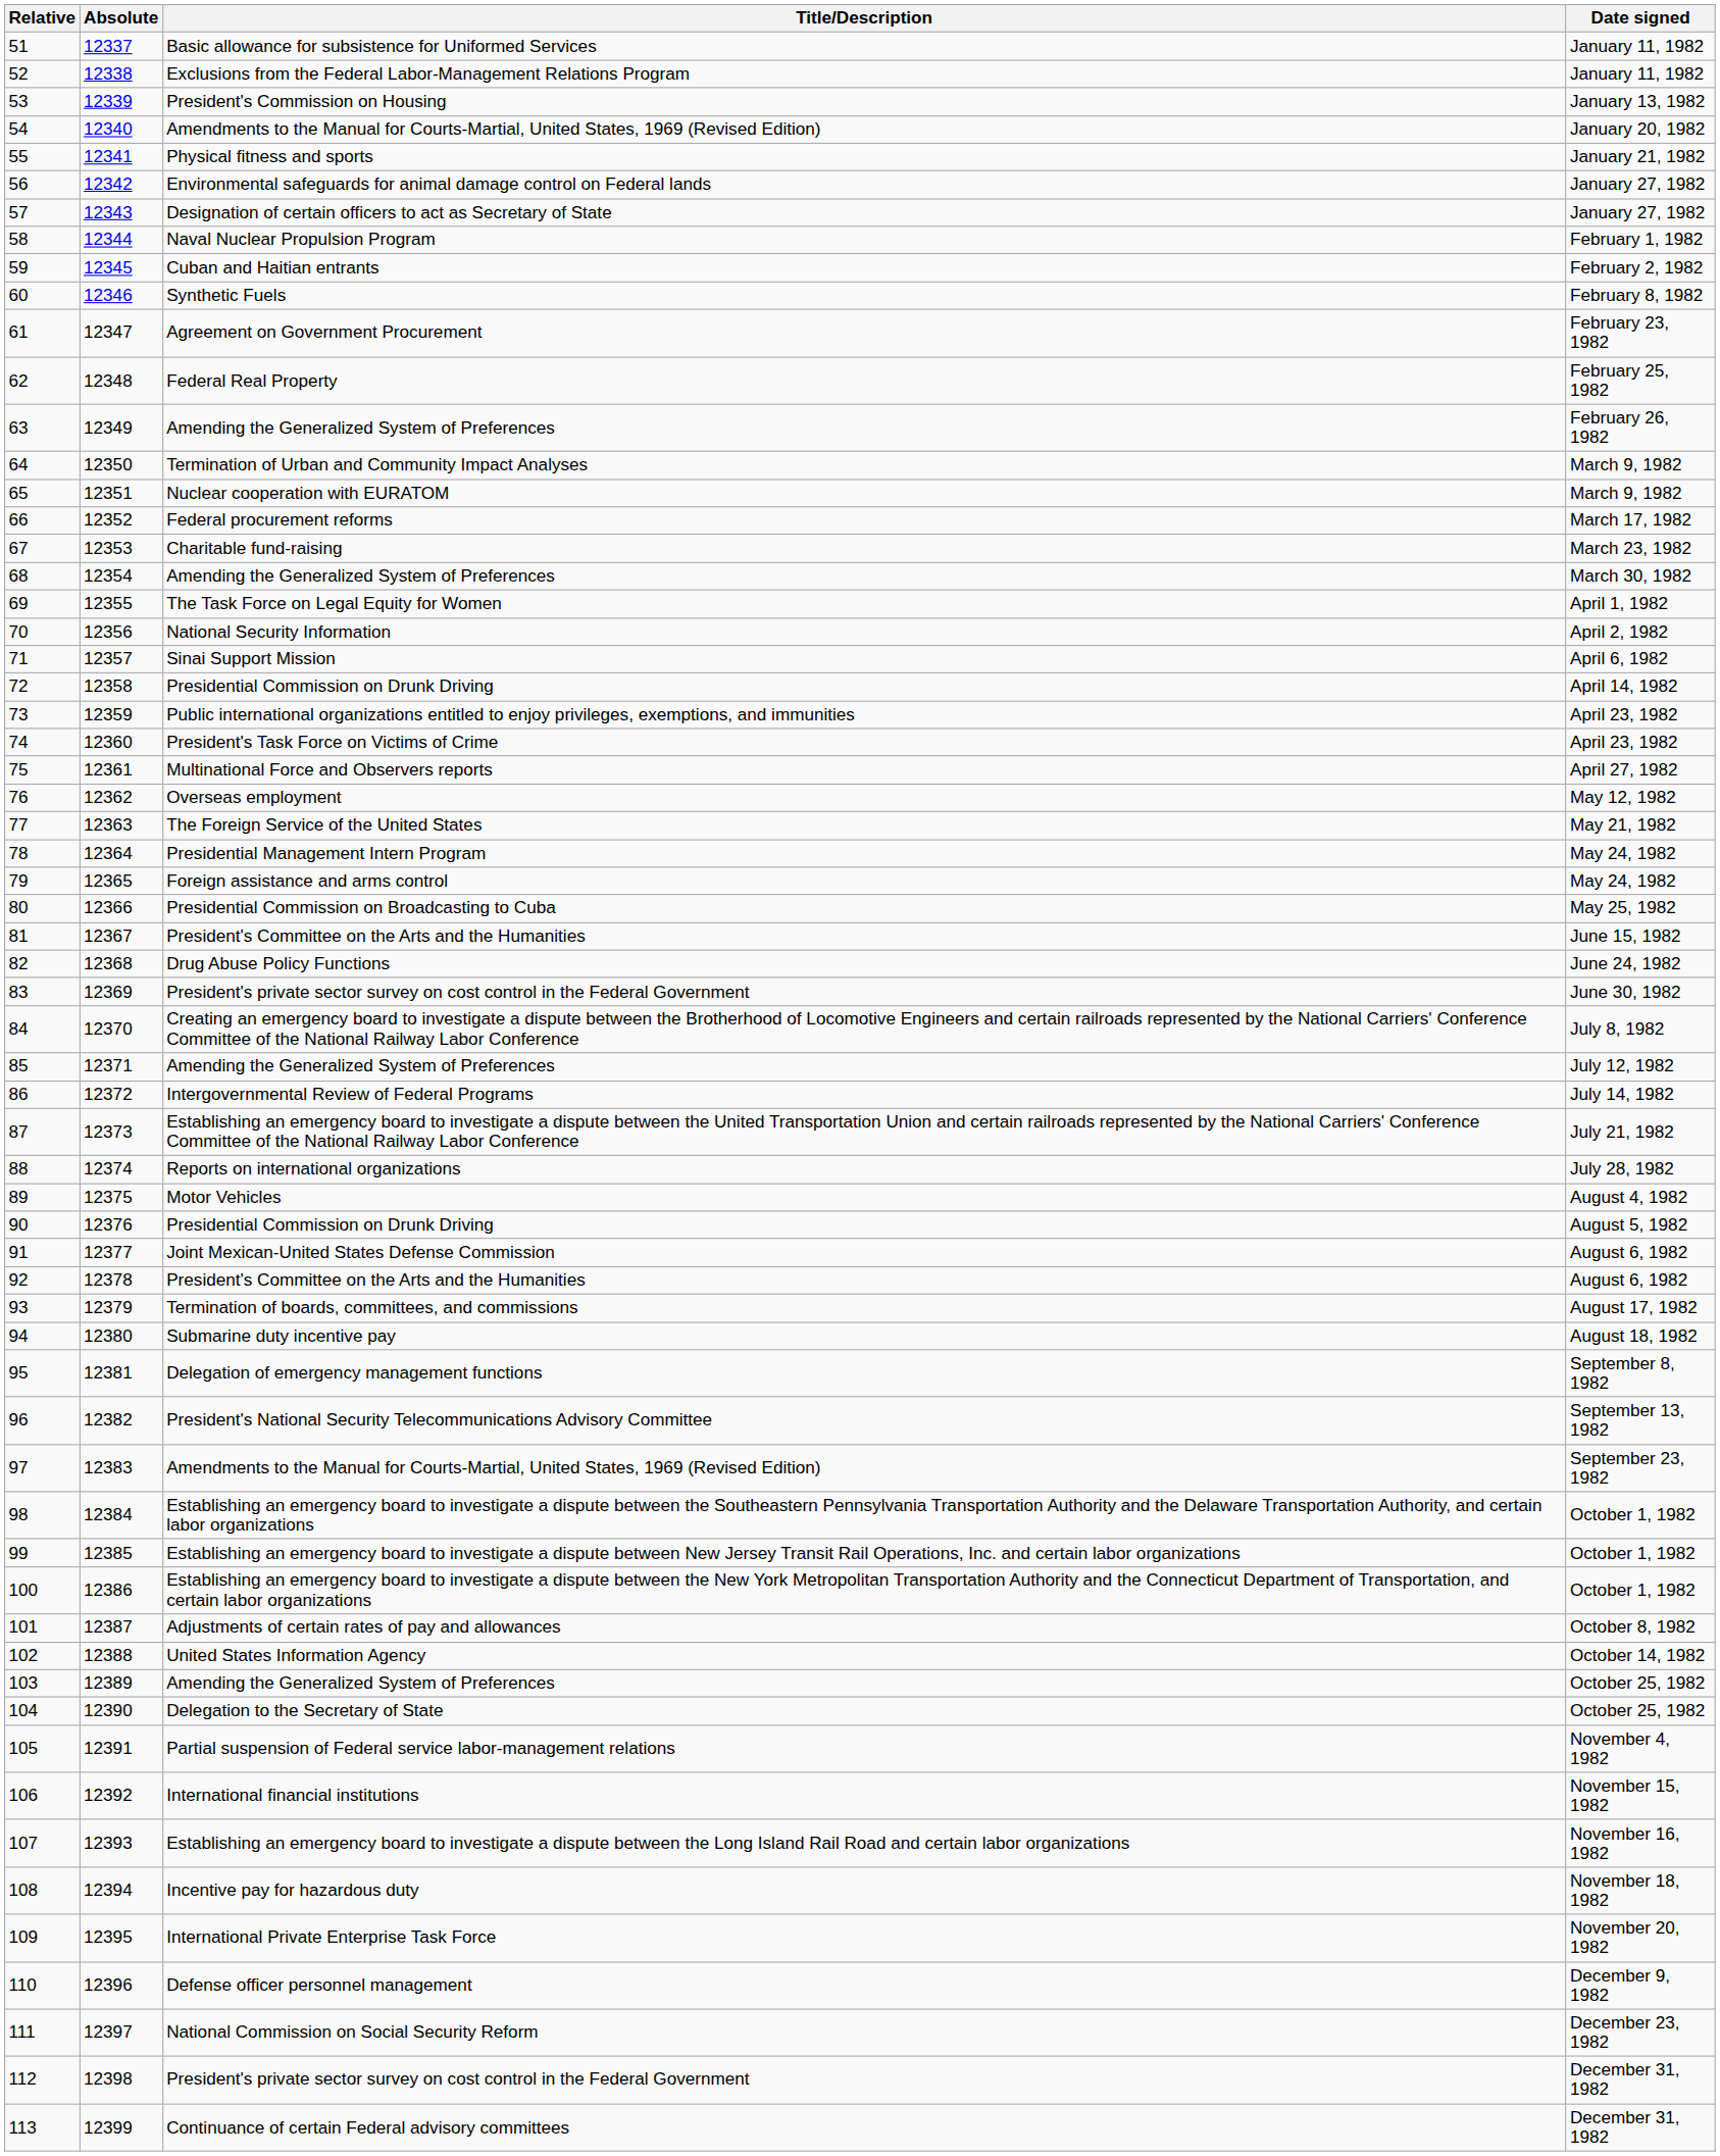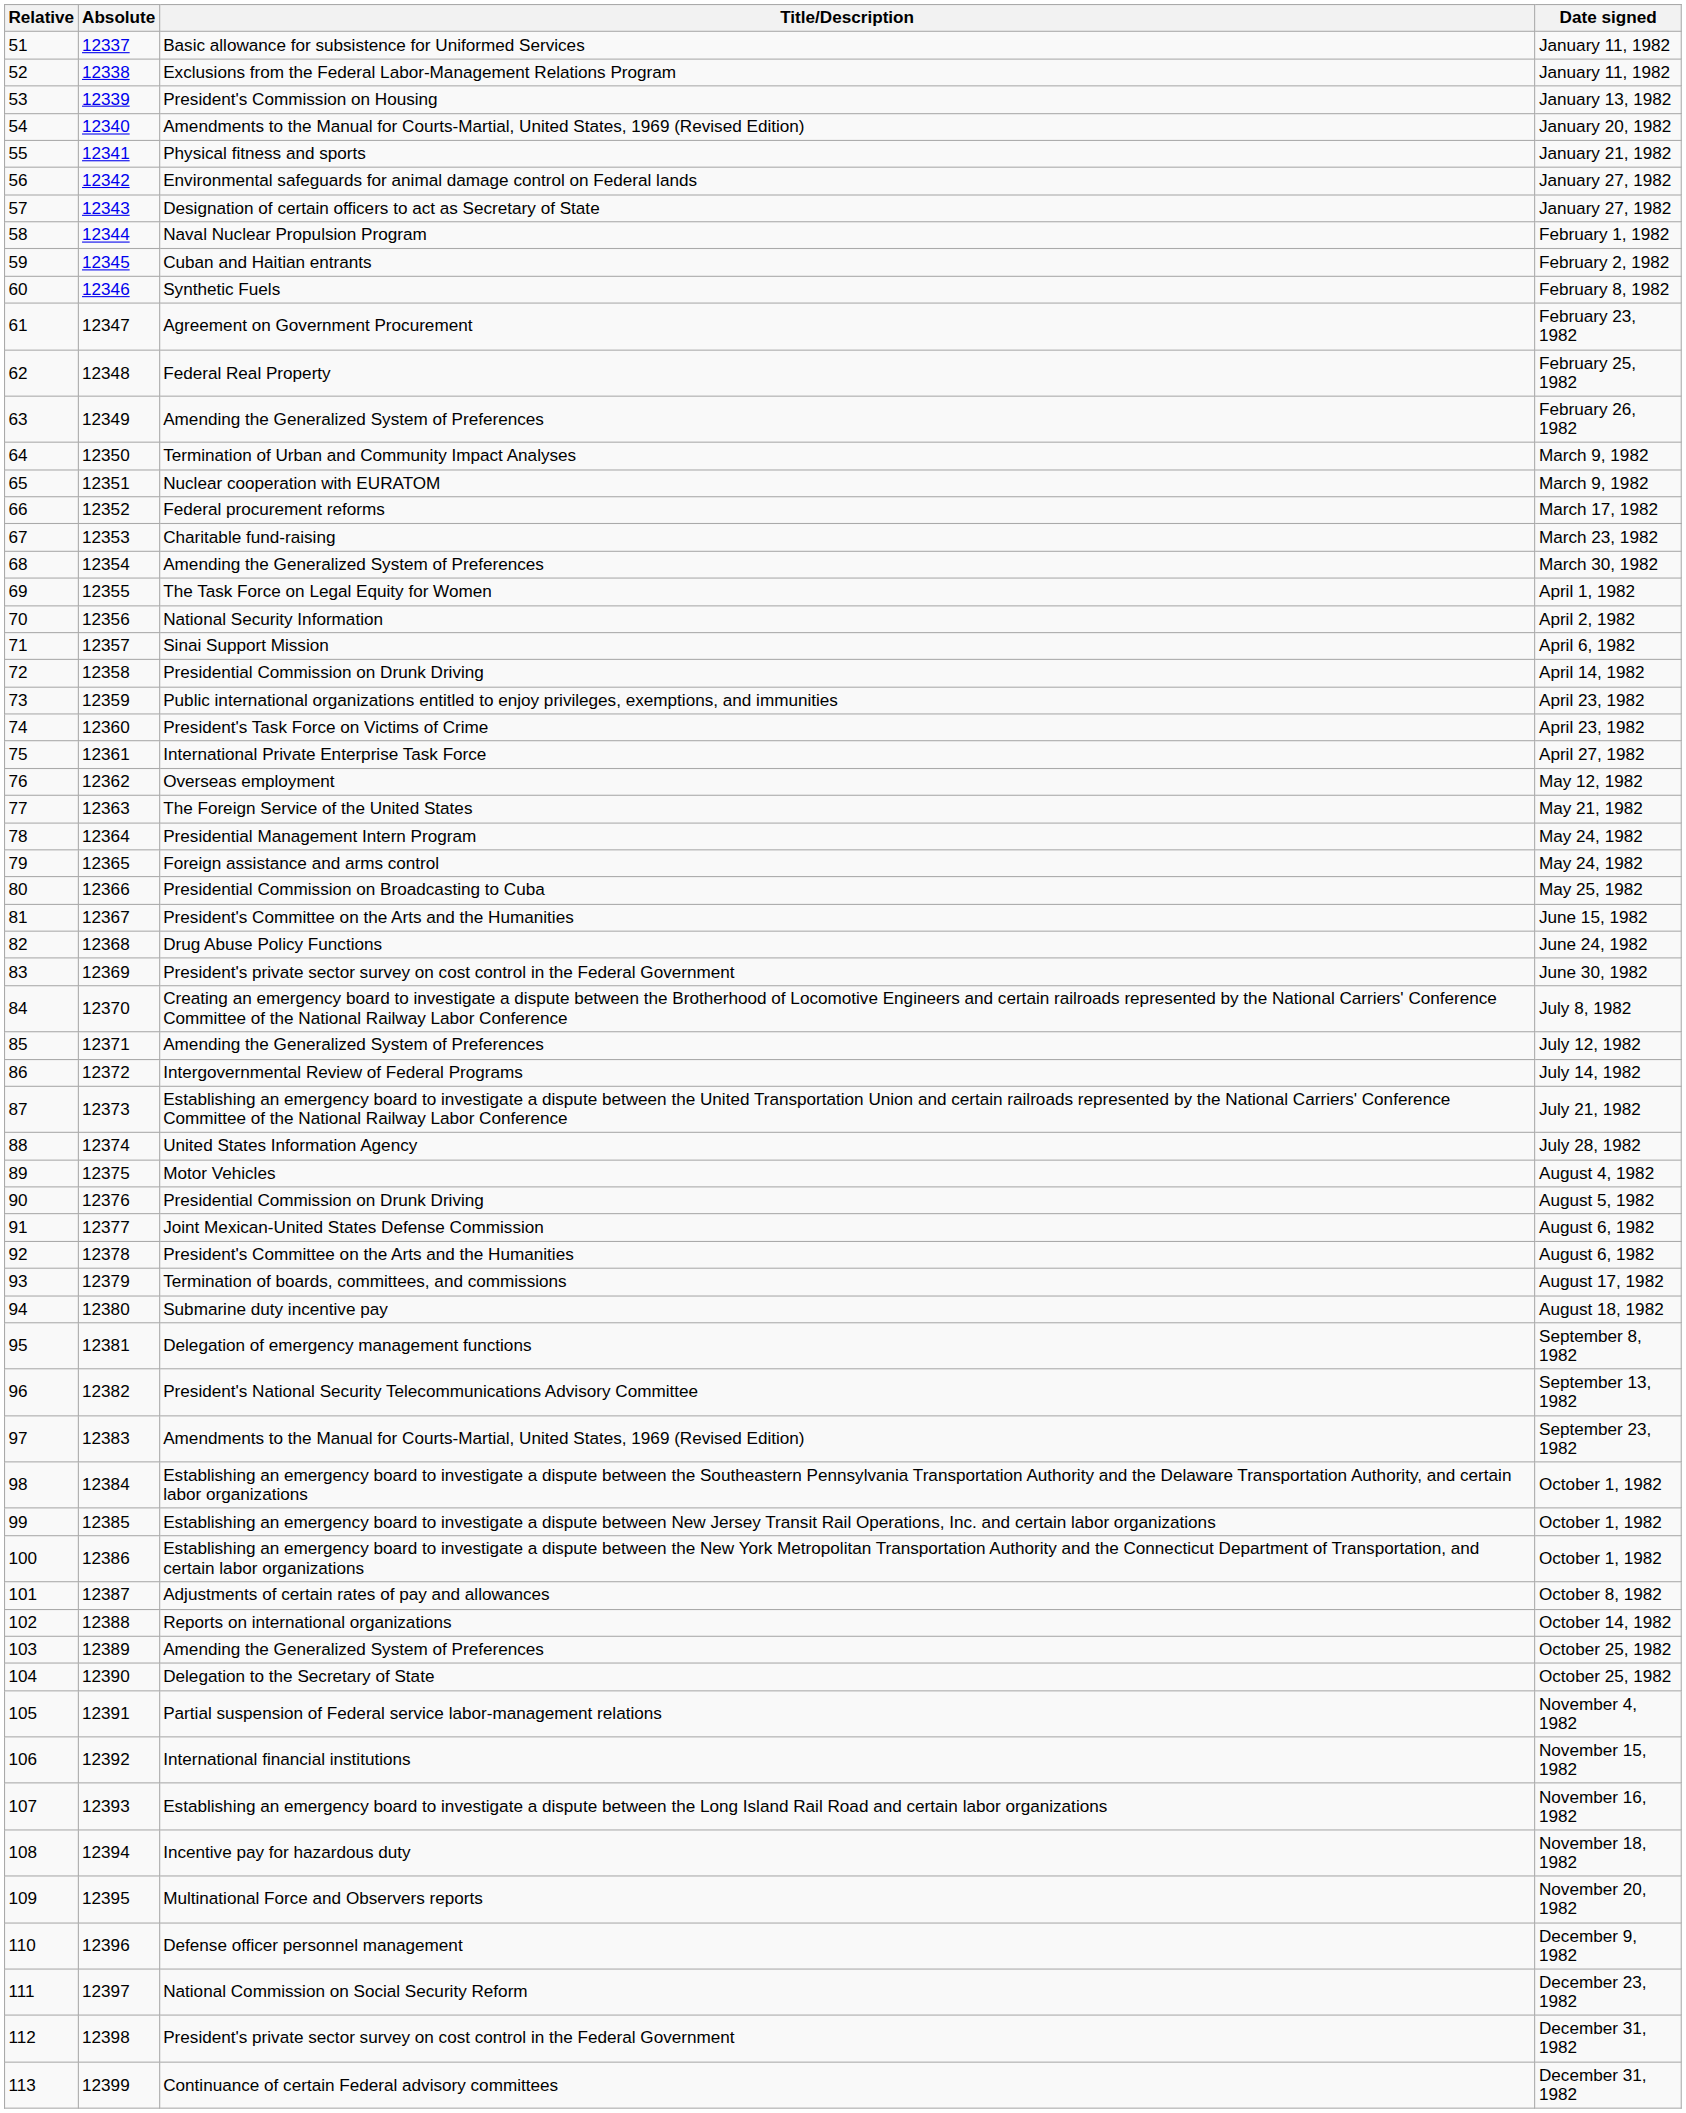75 | Title/Description: Multinational Force and Observers reports -> International Private Enterprise Task Force
88 | Title/Description: Reports on international organizations -> United States Information Agency
102 | Title/Description: United States Information Agency -> Reports on international organizations
109 | Title/Description: International Private Enterprise Task Force -> Multinational Force and Observers reports
